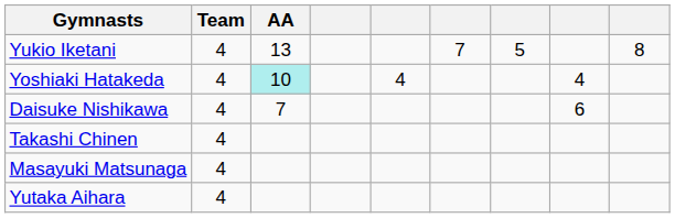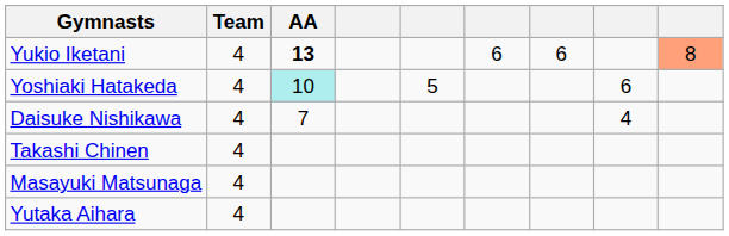Yukio Iketani | AA: normal -> bold
Yukio Iketani | column 6: 7 -> 6
Yukio Iketani | column 7: 5 -> 6
Yukio Iketani | column 9: no background -> lightsalmon background
Yoshiaki Hatakeda | column 5: 4 -> 5
Yoshiaki Hatakeda | column 8: 4 -> 6
Daisuke Nishikawa | column 8: 6 -> 4
